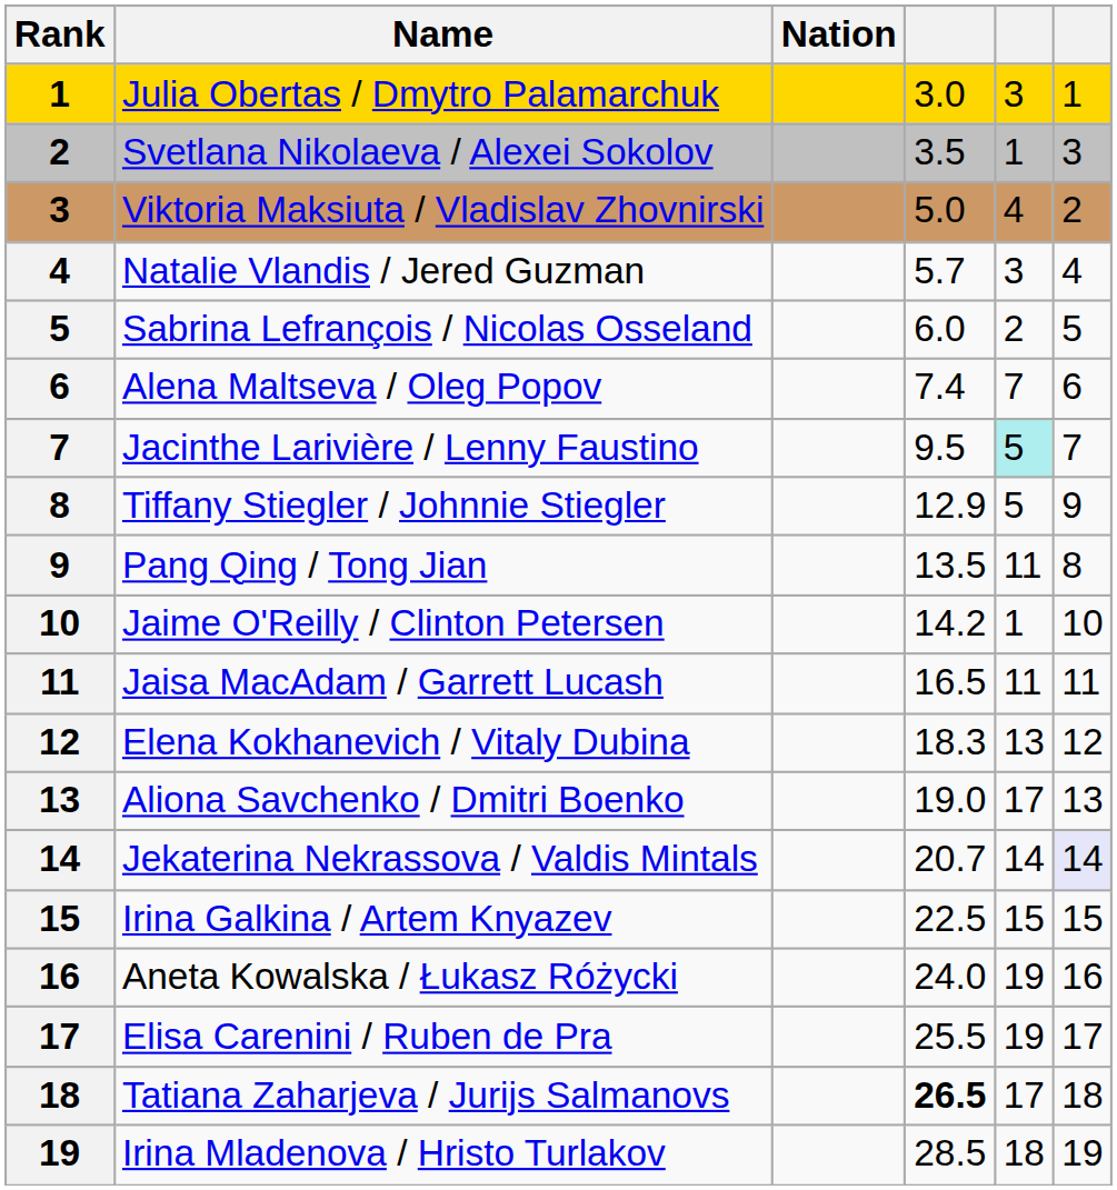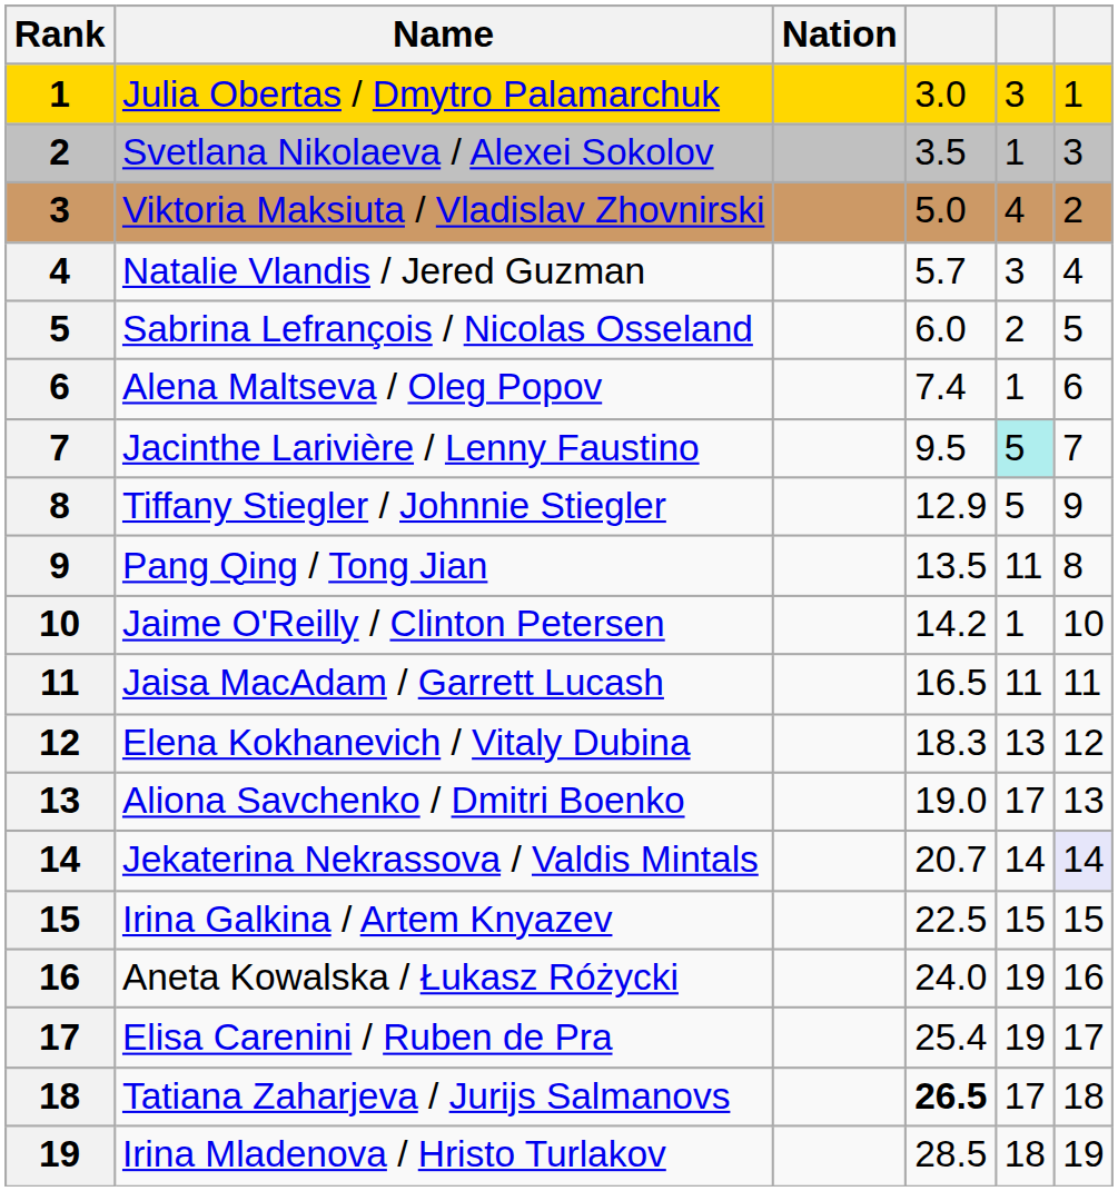Alena Maltseva / Oleg Popov | column 5: 7 -> 1
Elisa Carenini / Ruben de Pra | column 4: 25.5 -> 25.4
